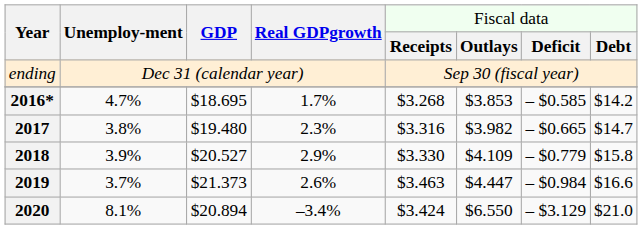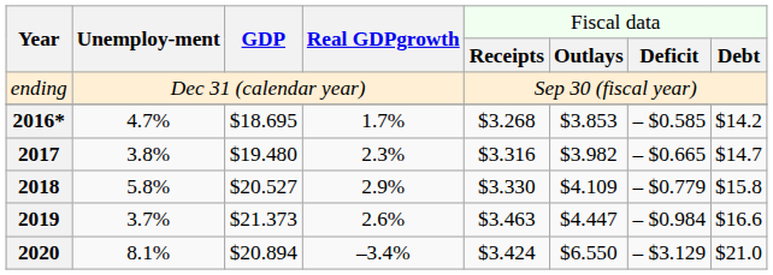2018 | column 2: 3.9% -> 5.8%
